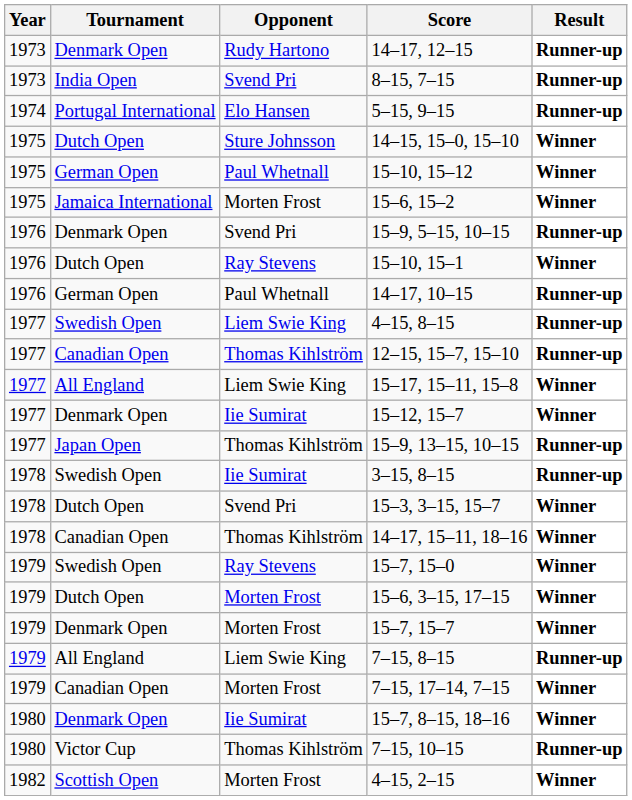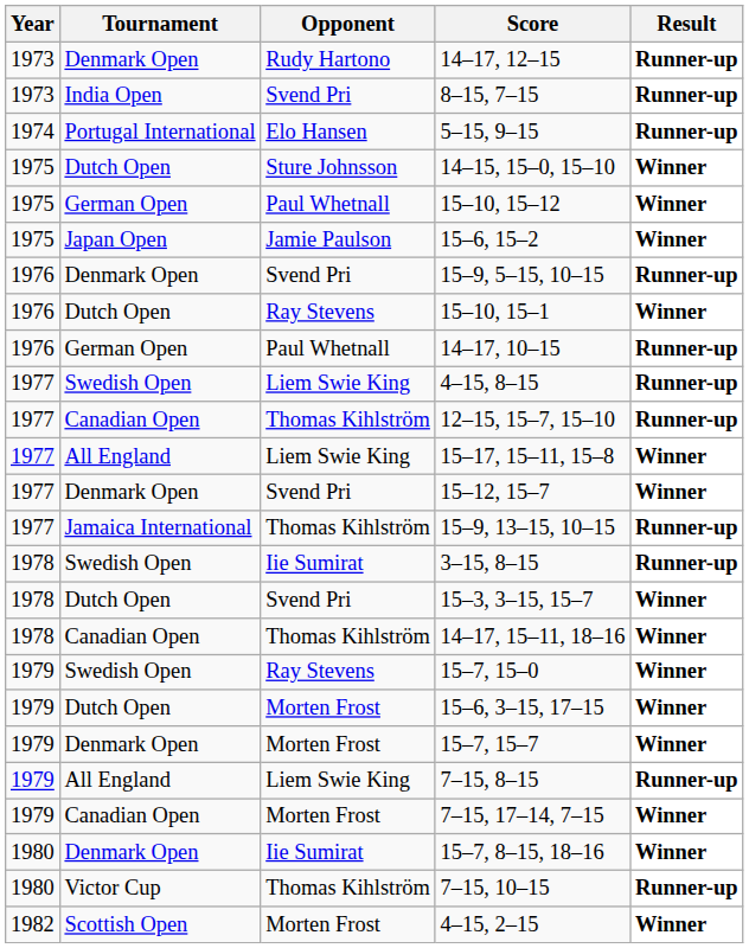15–6, 15–2 | Tournament: Jamaica International -> Japan Open
15–6, 15–2 | Opponent: Morten Frost -> Jamie Paulson
15–12, 15–7 | Opponent: Iie Sumirat -> Svend Pri
15–9, 13–15, 10–15 | Tournament: Japan Open -> Jamaica International
